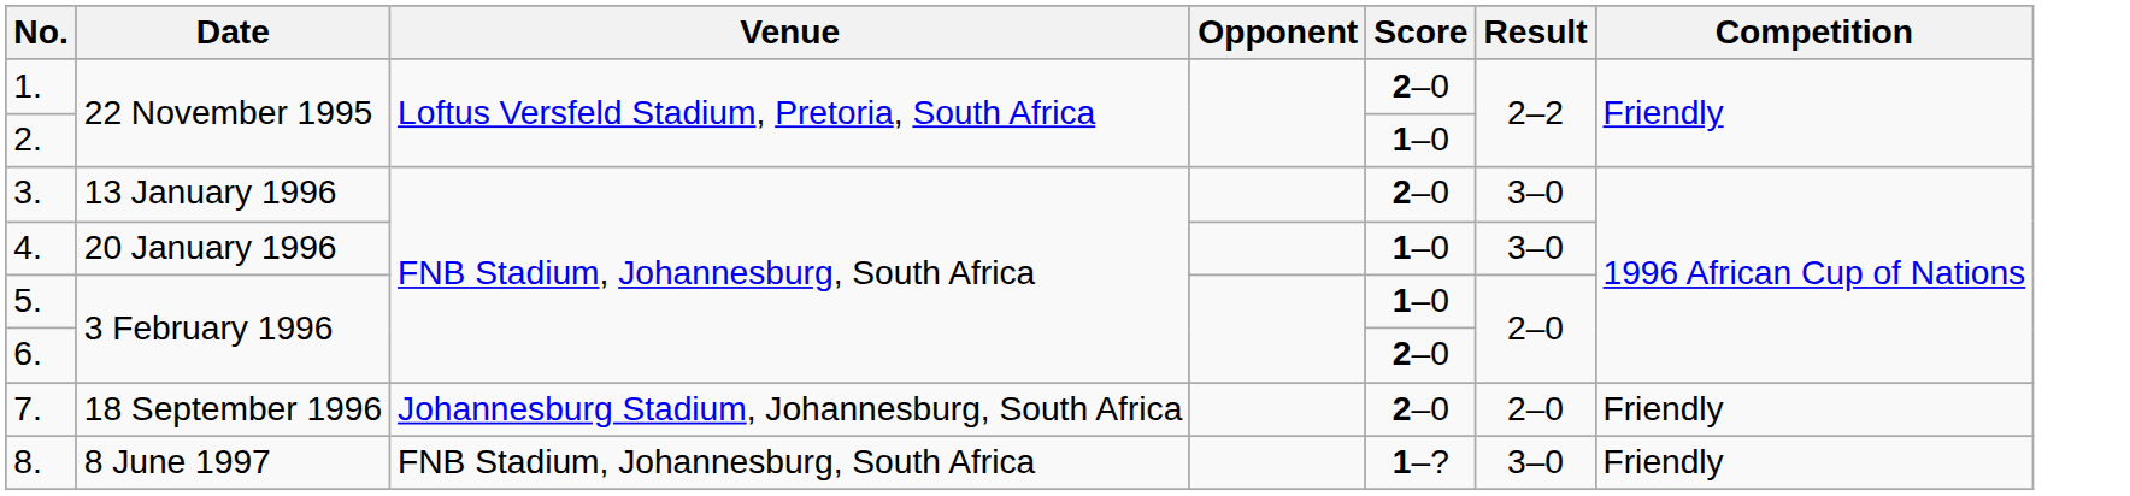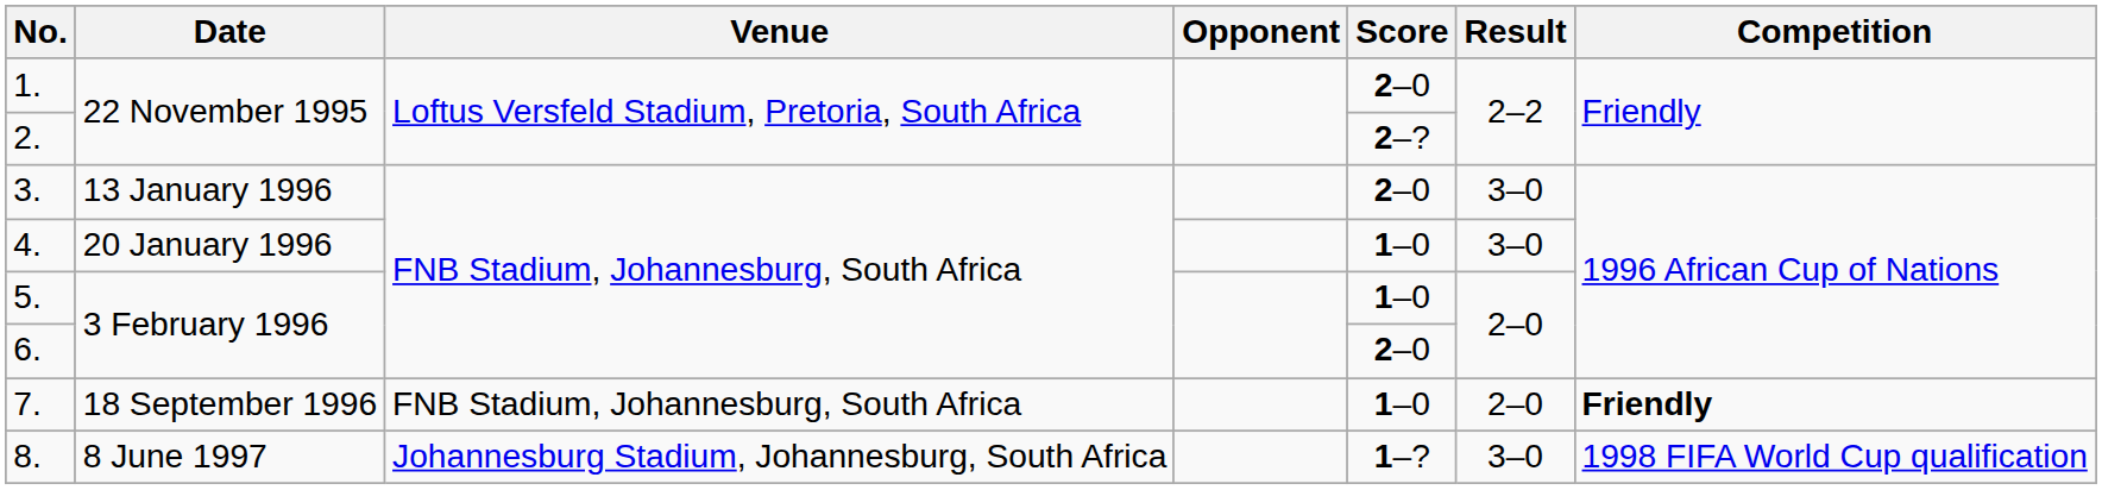2. | Score: 1–0 -> 2–?
7. | Venue: Johannesburg Stadium, Johannesburg, South Africa -> FNB Stadium, Johannesburg, South Africa
7. | Score: 2–0 -> 1–0
7. | Competition: normal -> bold
8. | Venue: FNB Stadium, Johannesburg, South Africa -> Johannesburg Stadium, Johannesburg, South Africa
8. | Competition: Friendly -> 1998 FIFA World Cup qualification
